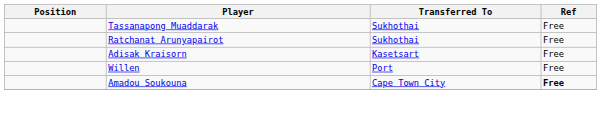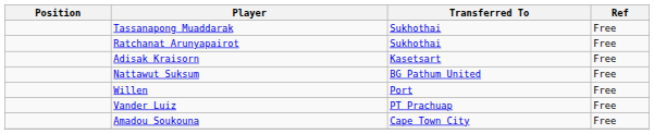+ row: Nattawut Suksum | BG Pathum United | Free
+ row: Vander Luiz | PT Prachuap | Free
Amadou Soukouna | Ref: bold -> normal
